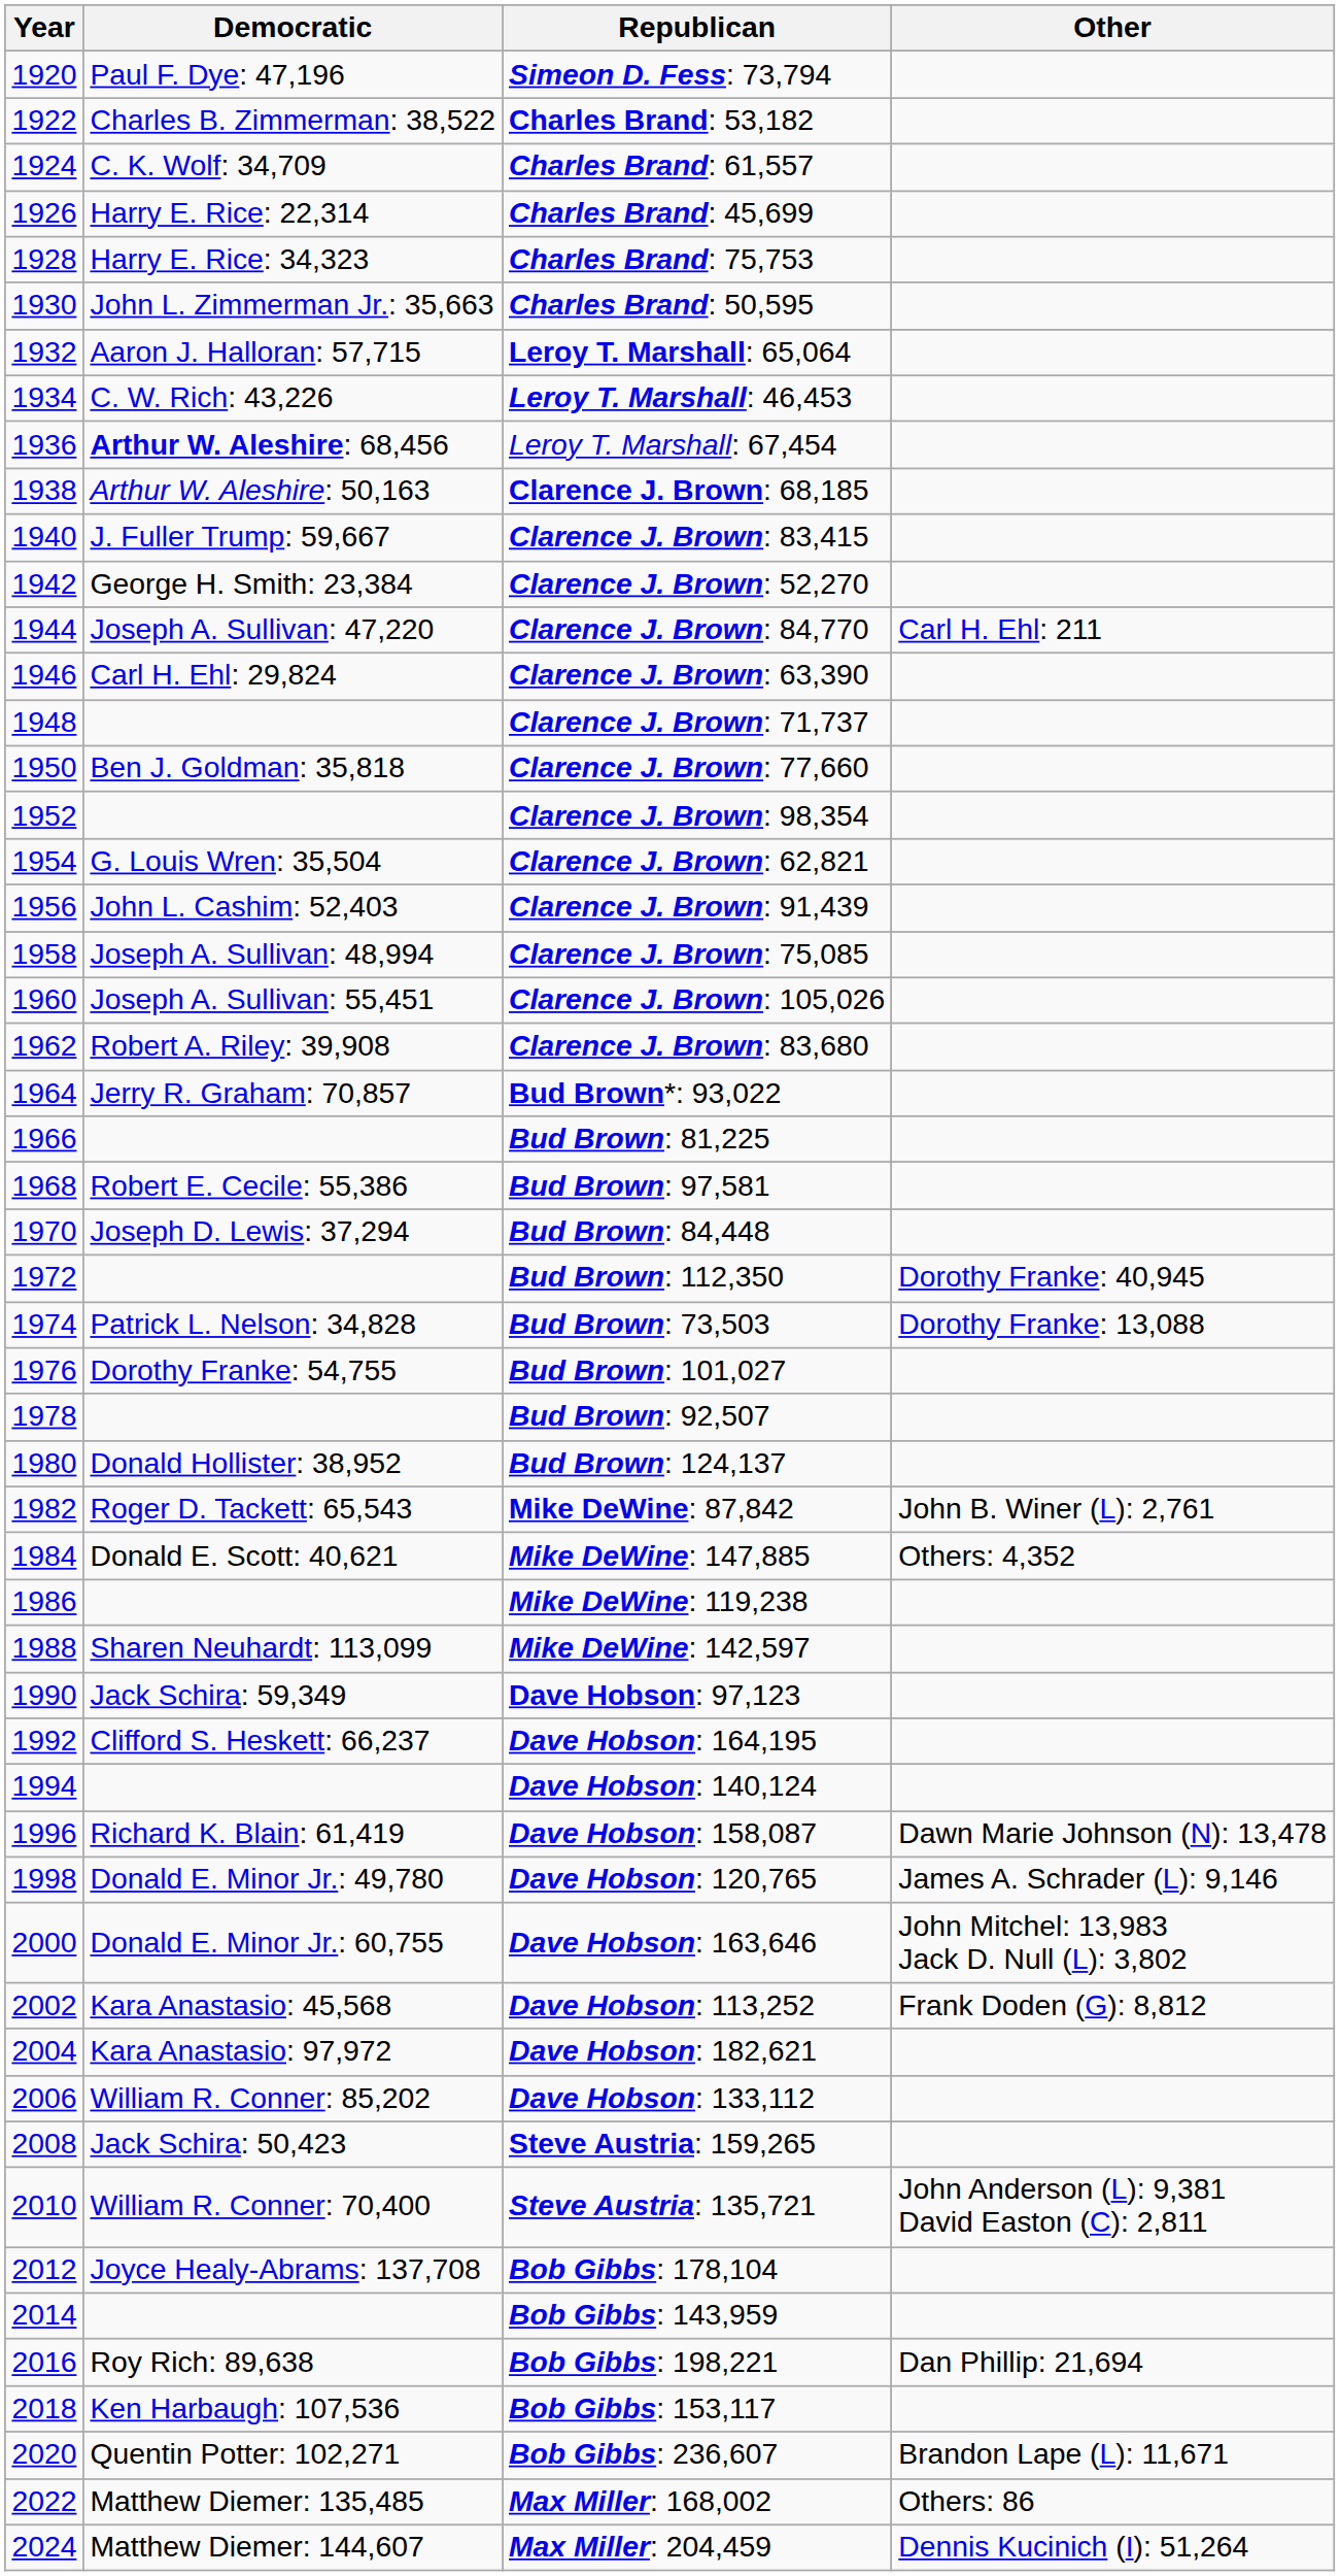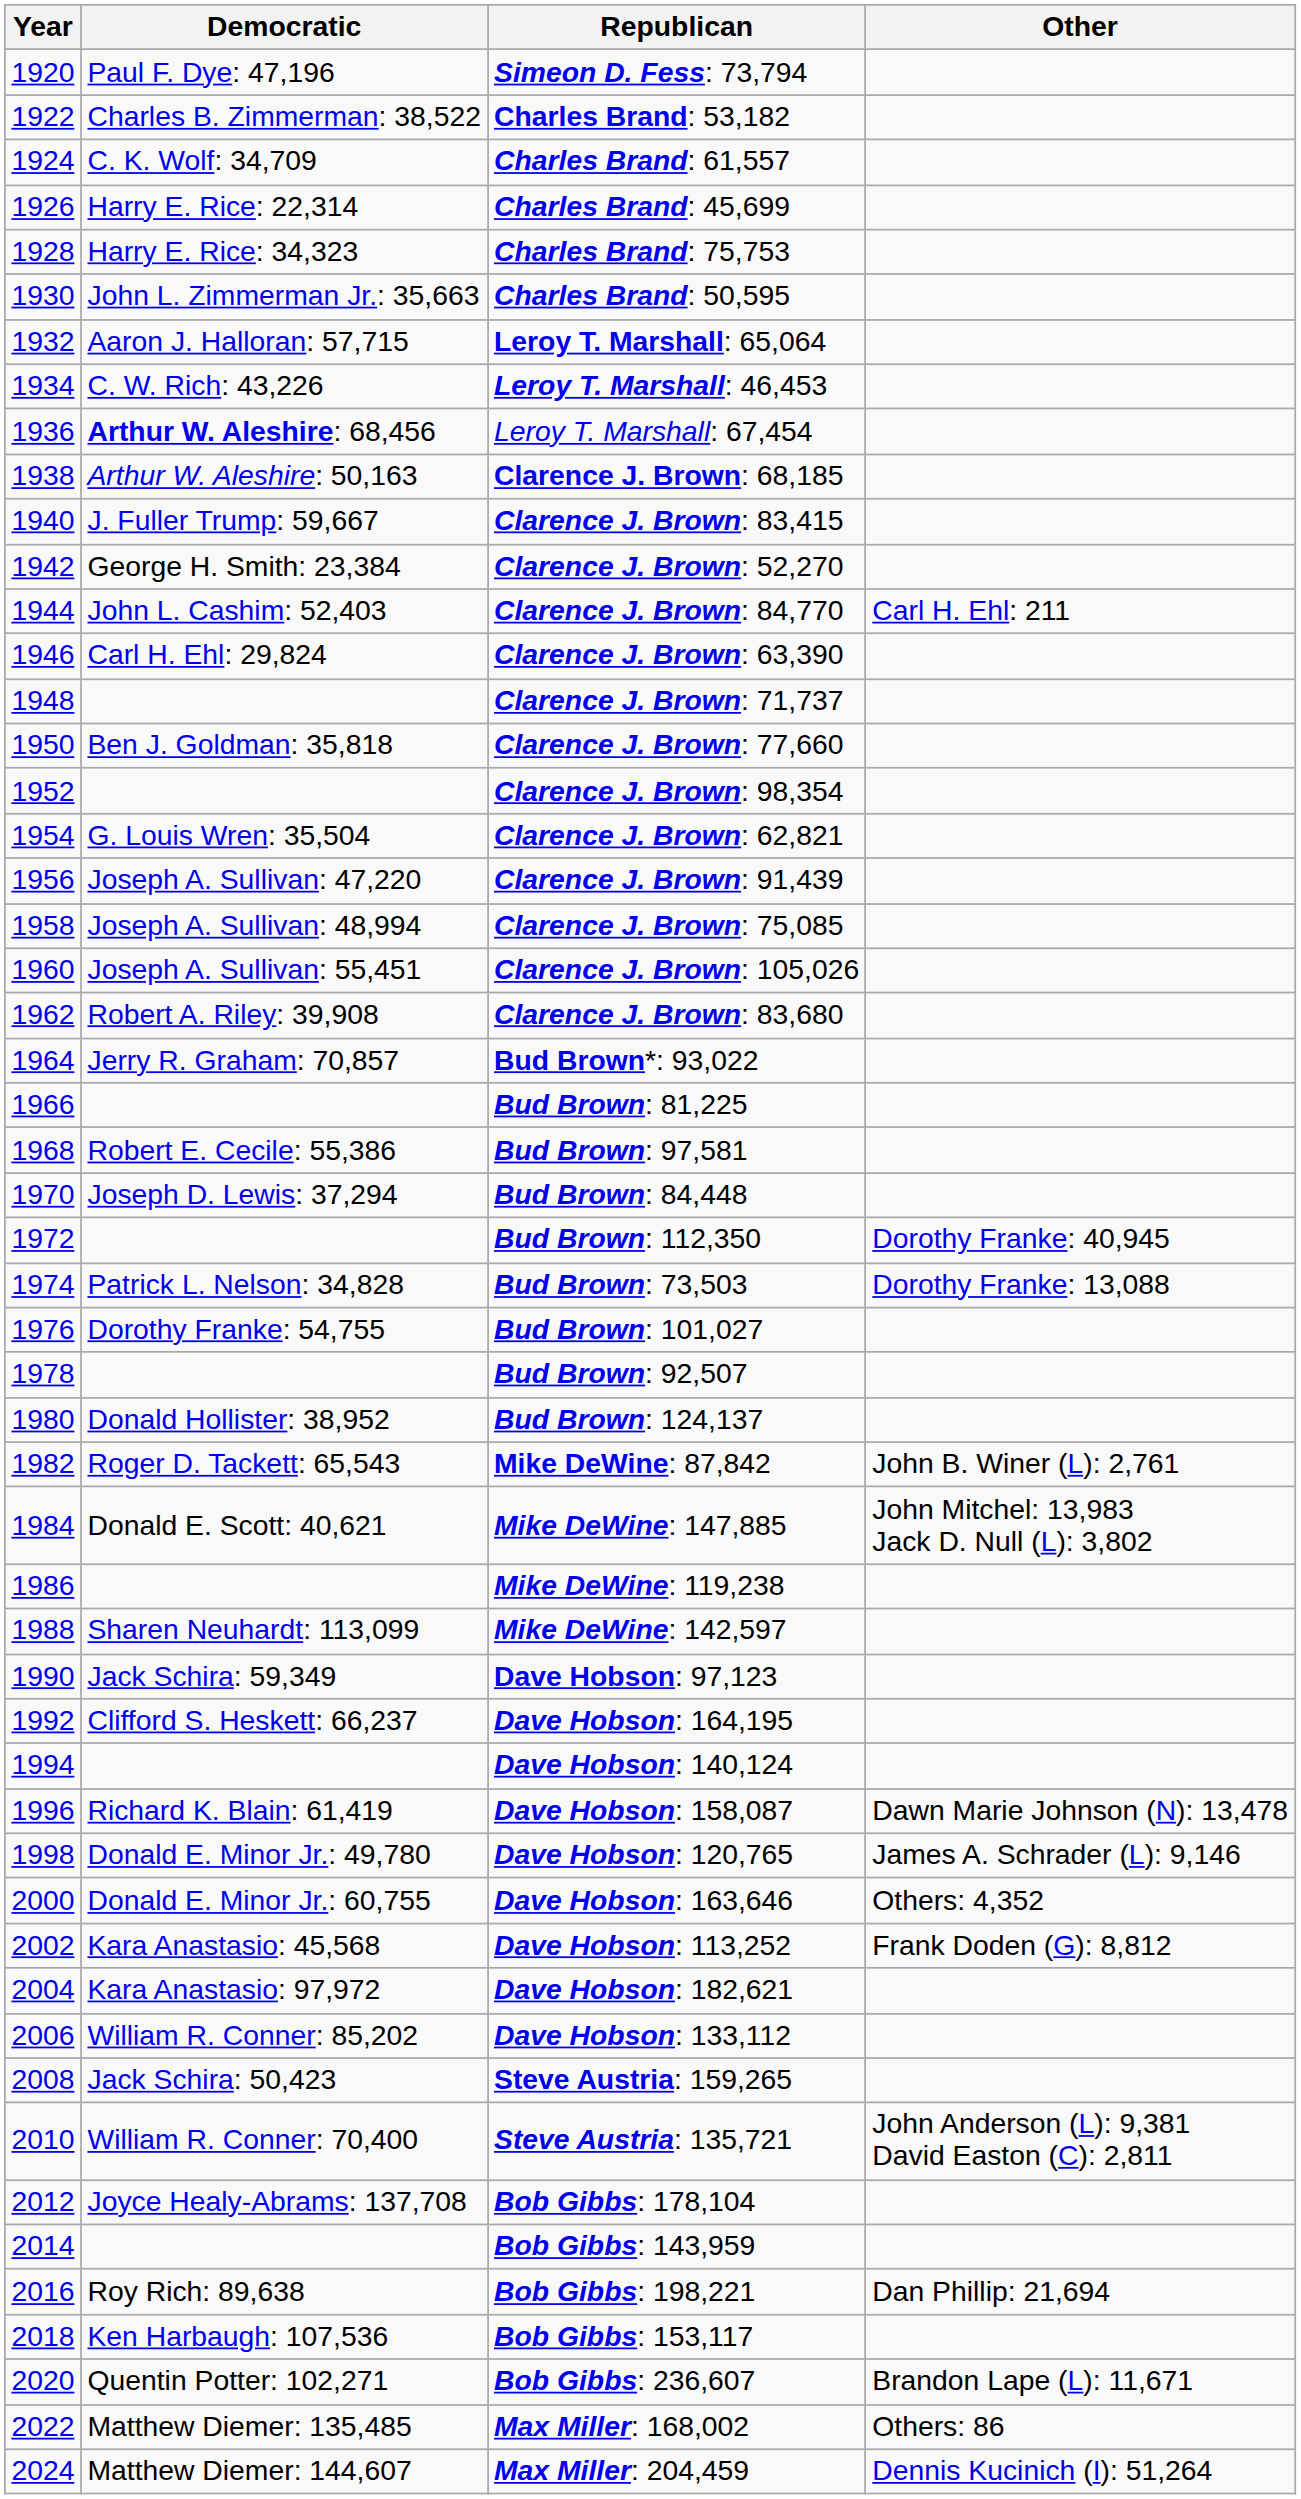Clarence J. Brown: 84,770 | Democratic: Joseph A. Sullivan: 47,220 -> John L. Cashim: 52,403
Clarence J. Brown: 91,439 | Democratic: John L. Cashim: 52,403 -> Joseph A. Sullivan: 47,220
Mike DeWine: 147,885 | Other: Others: 4,352 -> John Mitchel: 13,983 Jack D. Null (L): 3,802
Dave Hobson: 163,646 | Other: John Mitchel: 13,983 Jack D. Null (L): 3,802 -> Others: 4,352
